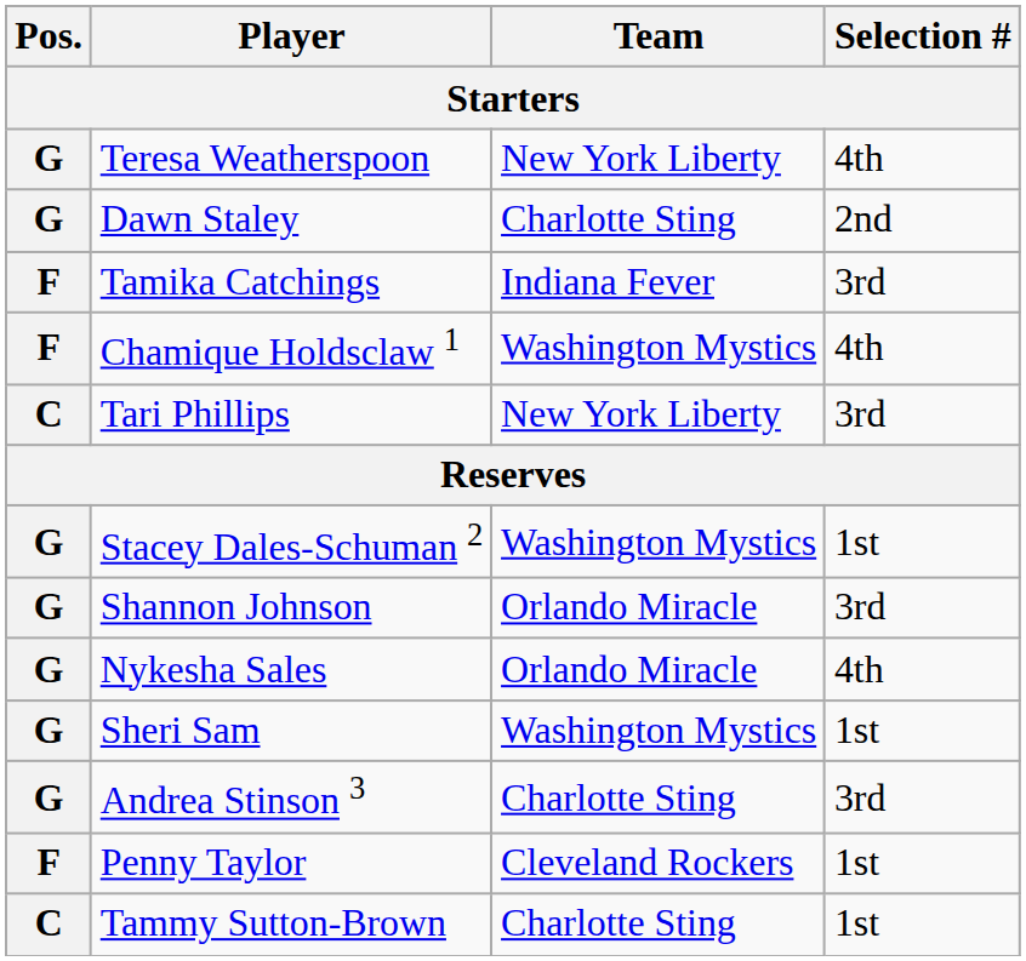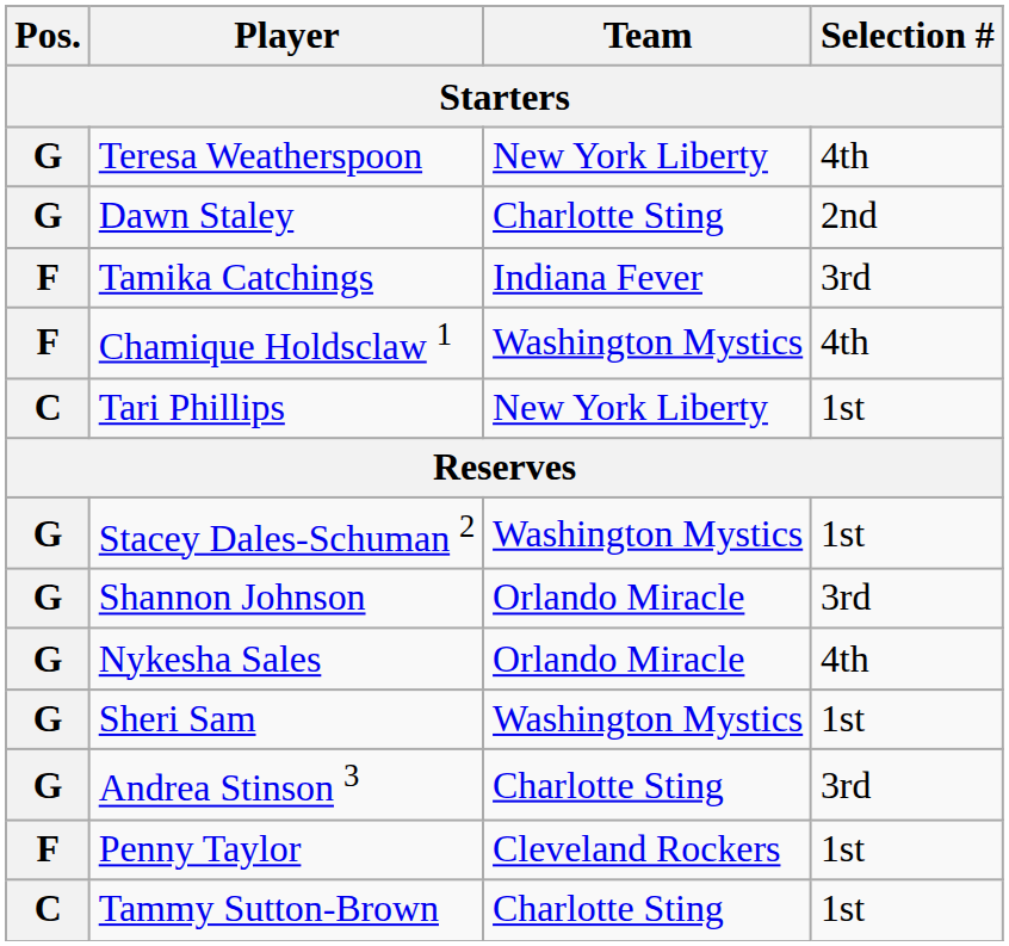Tari Phillips | Selection #: 3rd -> 1st
